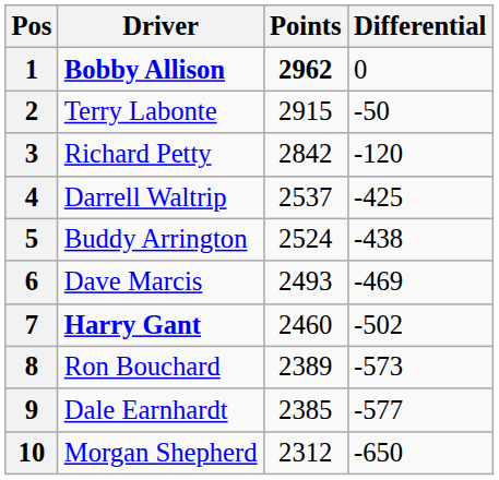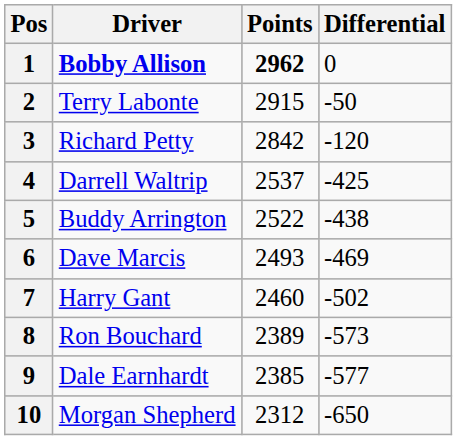5 | Points: 2524 -> 2522
7 | Driver: bold -> normal
